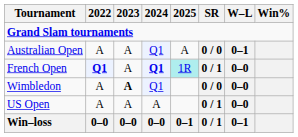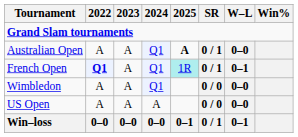Australian Open | 2025: normal -> bold
Australian Open | SR: 0 / 0 -> 0 / 1
Australian Open | W–L: 0–1 -> 0–0
French Open | 2024: bold -> normal
French Open | W–L: 0–0 -> 0–1
Wimbledon | 2023: bold -> normal
US Open | SR: 0 / 1 -> 0 / 0
